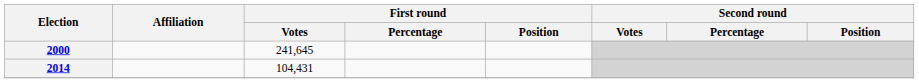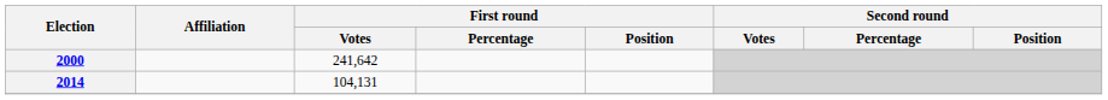2000 | First round / Votes: 241,645 -> 241,642
2014 | First round / Votes: 104,431 -> 104,131
